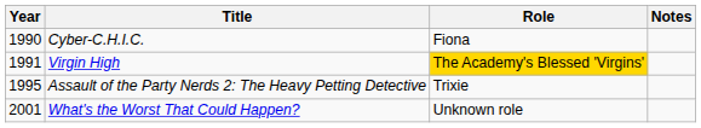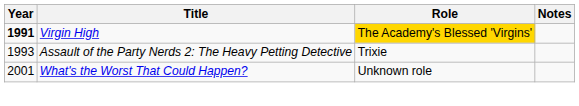- row: 1990 | Cyber-C.H.I.C. | Fiona
Virgin High | Year: normal -> bold
Assault of the Party Nerds 2: The Heavy Petting Detective | Year: 1995 -> 1993
